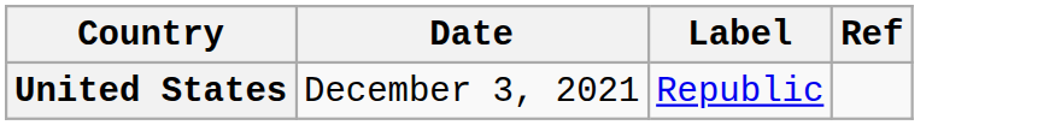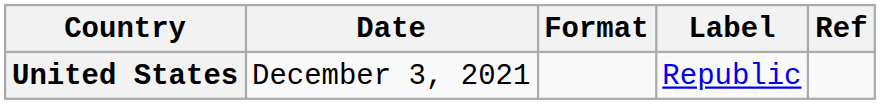+ column: Format
